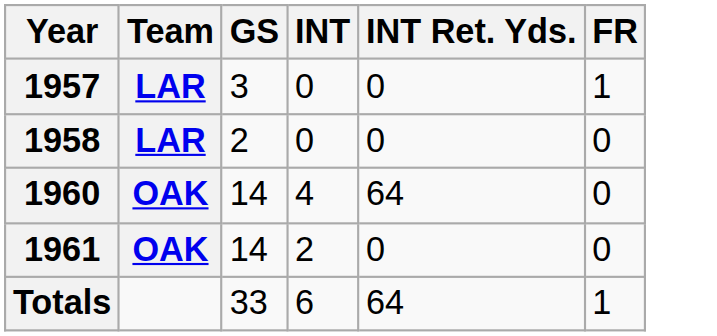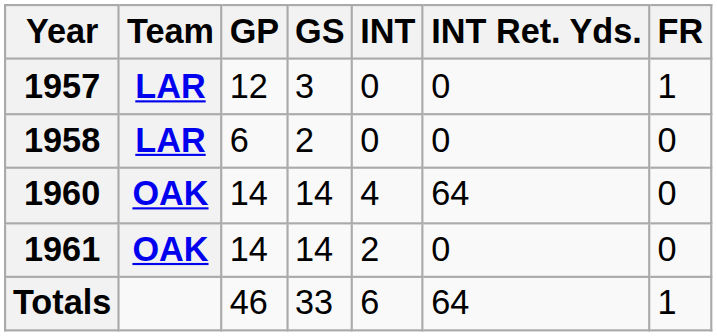+ column: GP | 12 | 6 | 14 | 14 | 46
